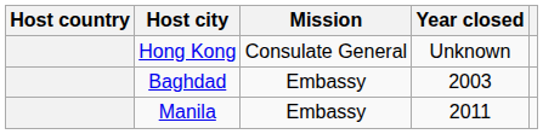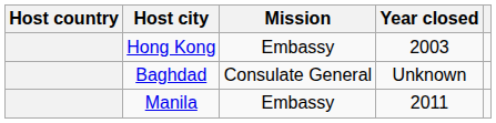Hong Kong | Mission: Consulate General -> Embassy
Hong Kong | Year closed: Unknown -> 2003
Baghdad | Mission: Embassy -> Consulate General
Baghdad | Year closed: 2003 -> Unknown
